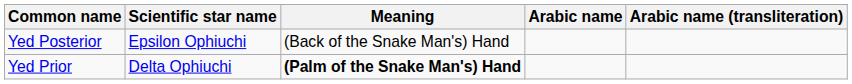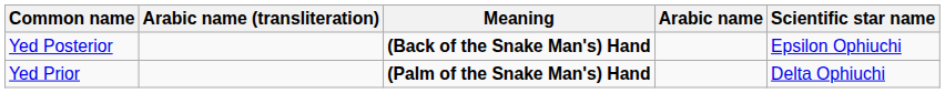columns swapped: Arabic name (transliteration) <-> Scientific star name
Yed Posterior | Meaning: normal -> bold
